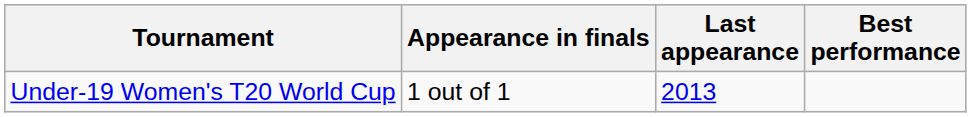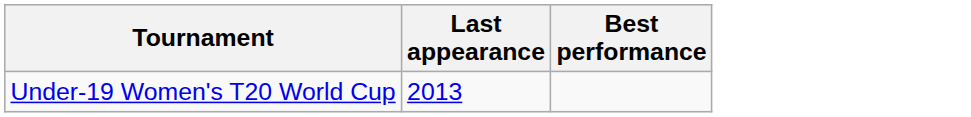- column: Appearance in finals | 1 out of 1
